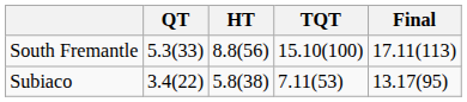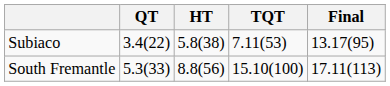rows swapped: South Fremantle <-> Subiaco
